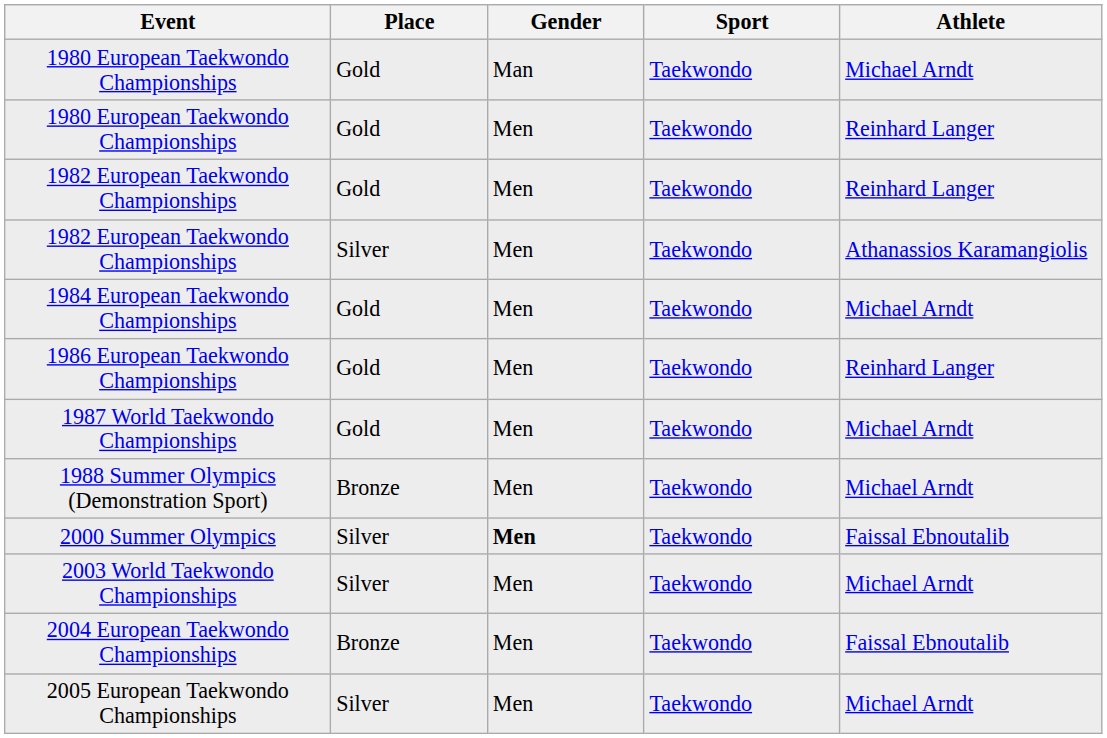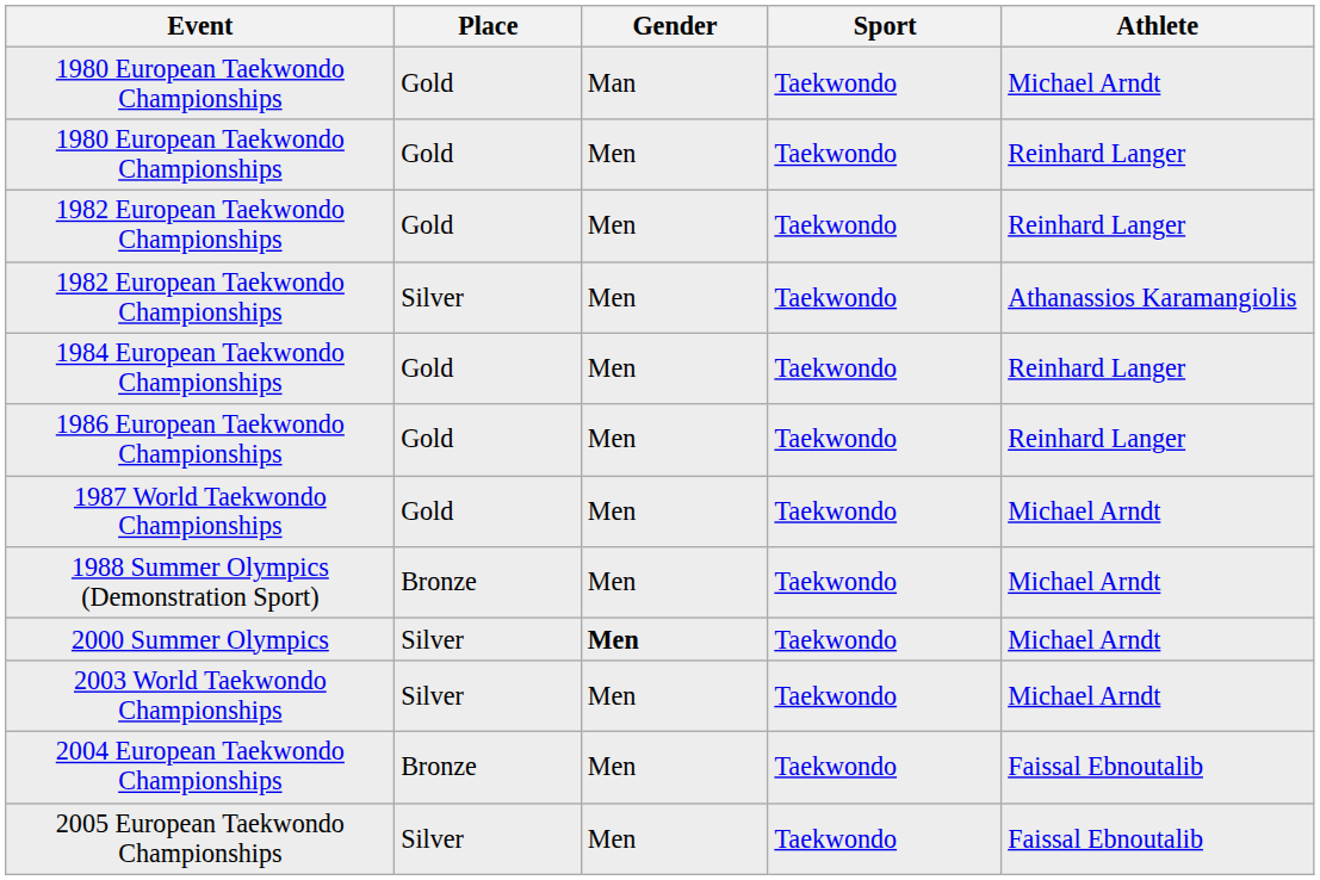1984 European Taekwondo Championships | Athlete: Michael Arndt -> Reinhard Langer
2000 Summer Olympics | Athlete: Faissal Ebnoutalib -> Michael Arndt
2005 European Taekwondo Championships | Athlete: Michael Arndt -> Faissal Ebnoutalib
